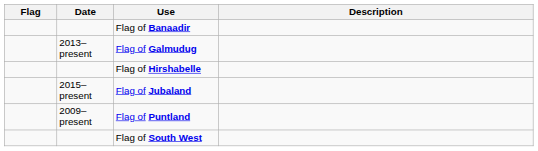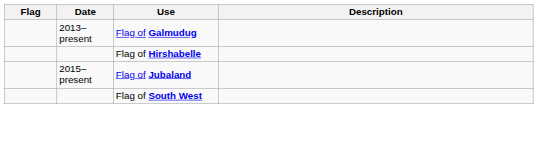- row: Flag of Banaadir
- row: 2009–present | Flag of Puntland
